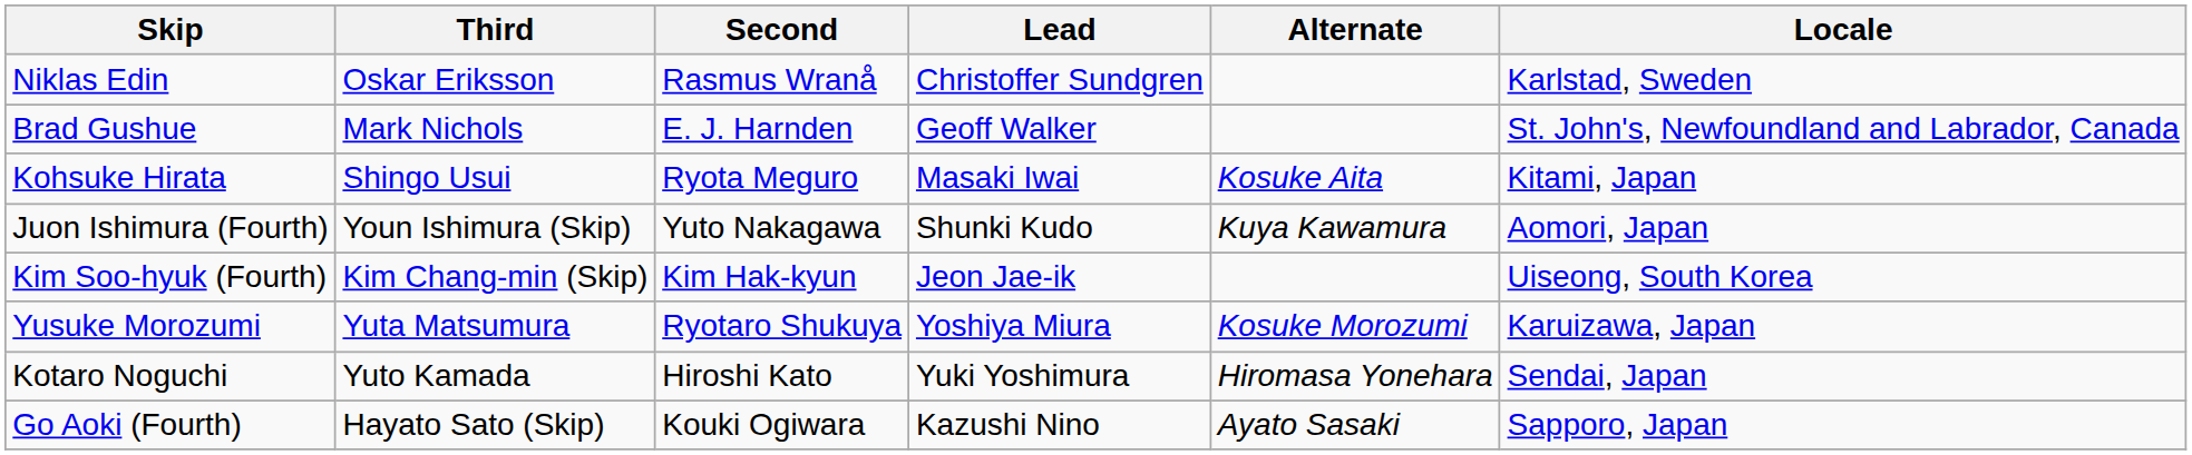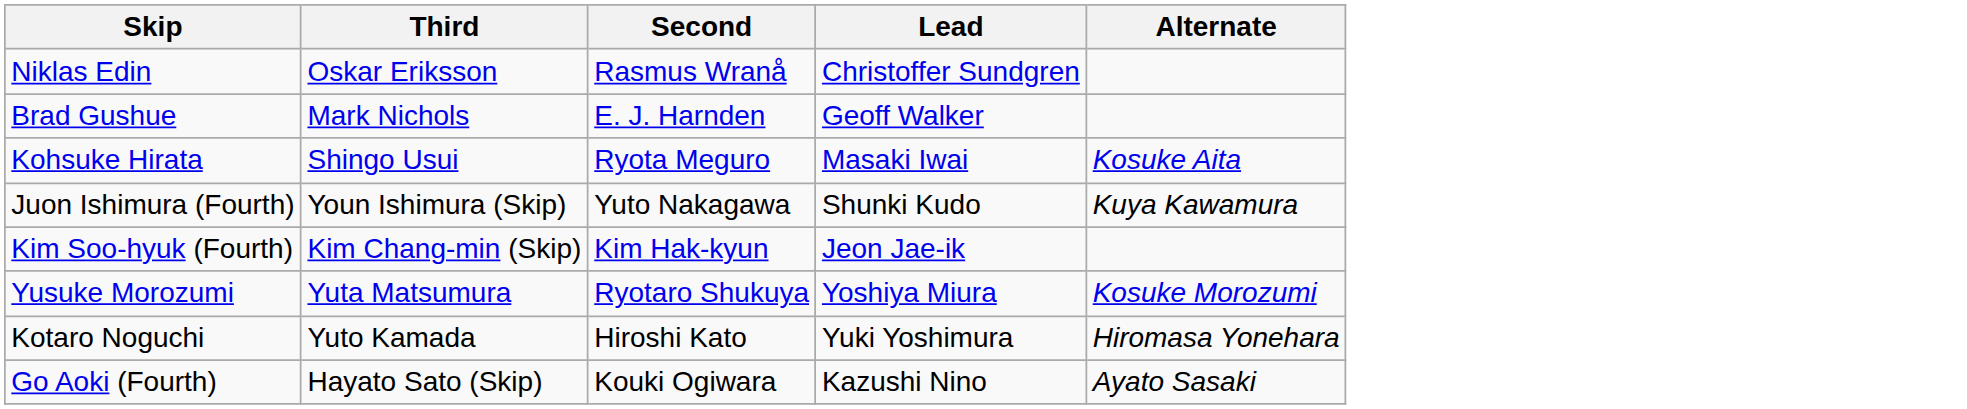- column: Locale | Karlstad, Sweden | St. John's, Newfoundland and Labrador, Canada | Kitami, Japan | Aomori, Japan | Uiseong, South Korea | Karuizawa, Japan | Sendai, Japan | Sapporo, Japan
